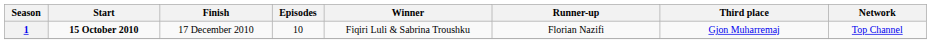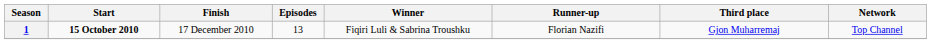1 | Episodes: 10 -> 13
